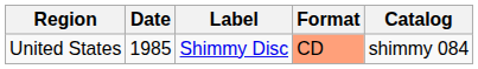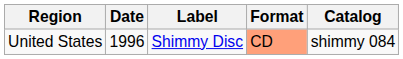United States | Date: 1985 -> 1996
